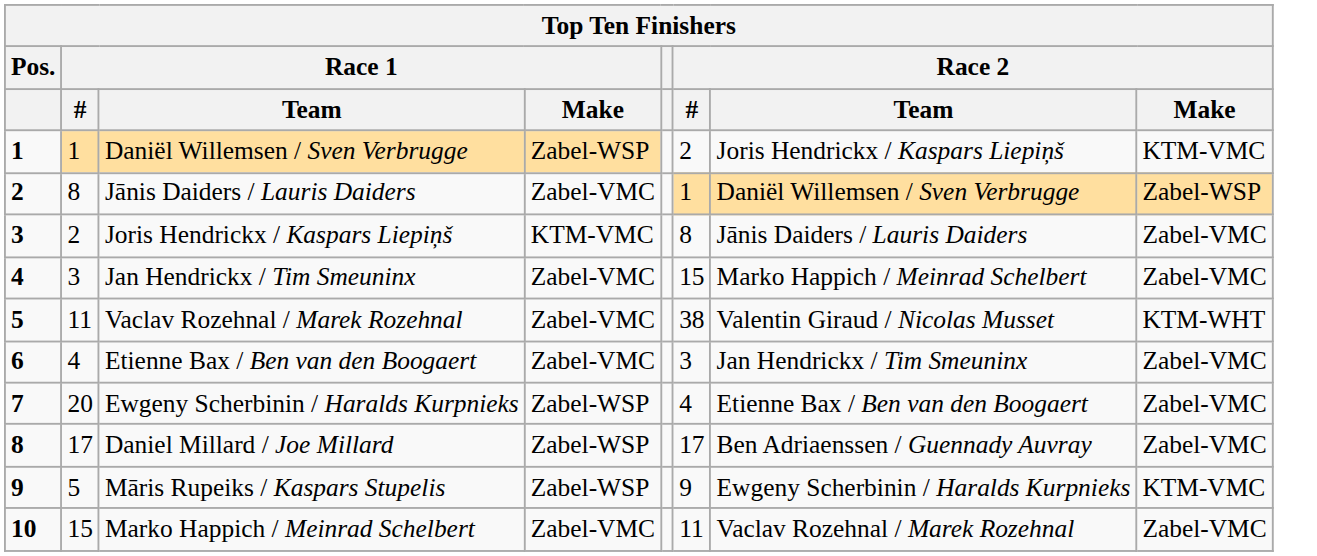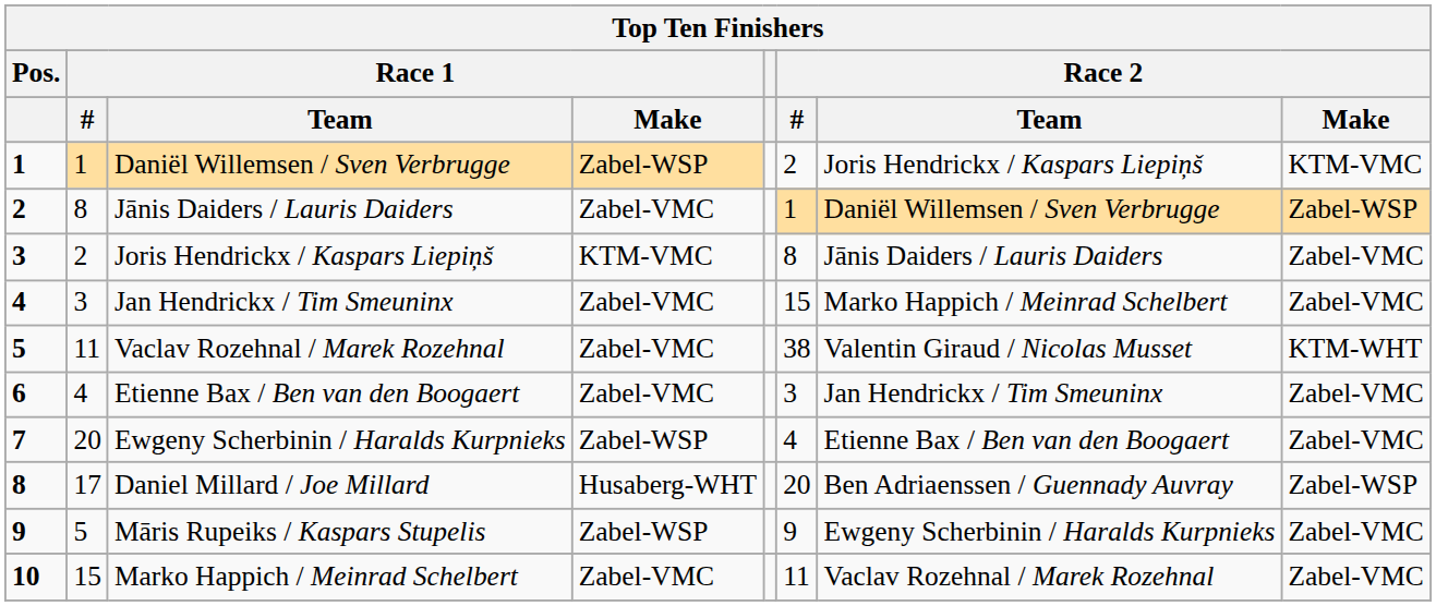Daniel Millard / Joe Millard | Race 1 / Make: Zabel-WSP -> Husaberg-WHT
Daniel Millard / Joe Millard | Race 2 / #: 17 -> 20
Daniel Millard / Joe Millard | Race 2 / Make: Zabel-VMC -> Zabel-WSP
Māris Rupeiks / Kaspars Stupelis | Race 2 / Make: KTM-VMC -> Zabel-VMC
